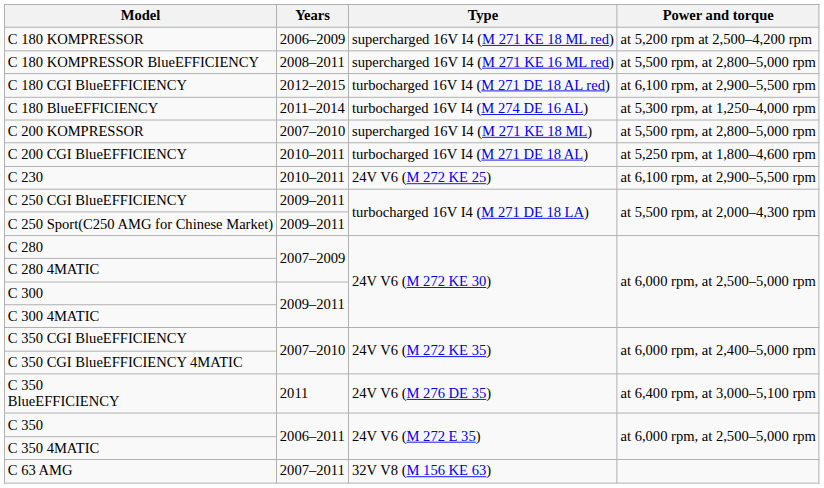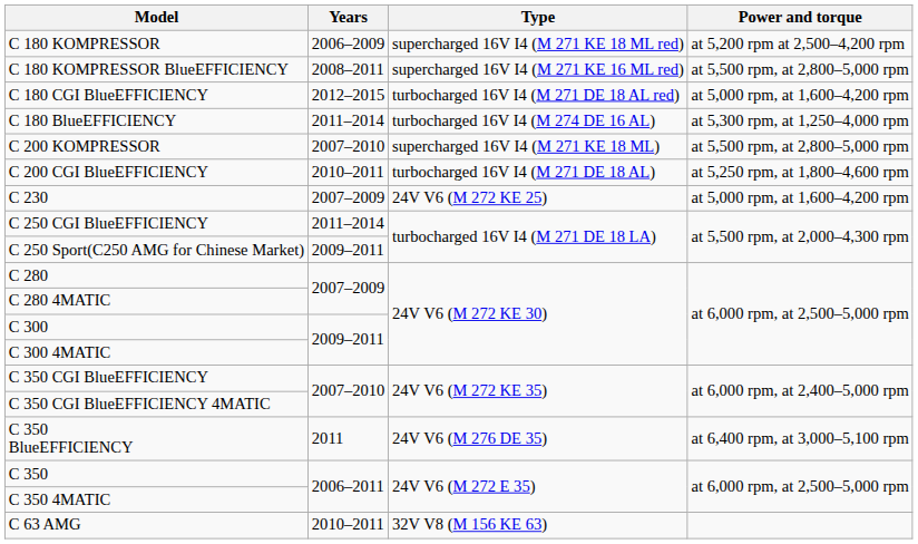C 180 CGI BlueEFFICIENCY | Power and torque: at 6,100 rpm, at 2,900–5,500 rpm -> at 5,000 rpm, at 1,600–4,200 rpm
C 230 | Years: 2010–2011 -> 2007–2009
C 230 | Power and torque: at 6,100 rpm, at 2,900–5,500 rpm -> at 5,000 rpm, at 1,600–4,200 rpm
C 250 CGI BlueEFFICIENCY | Years: 2009–2011 -> 2011–2014
C 63 AMG | Years: 2007–2011 -> 2010–2011
